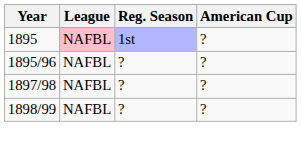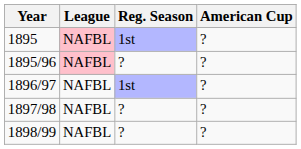1895/96 | League: no background -> pink background
+ row: 1896/97 | NAFBL | 1st | ?
